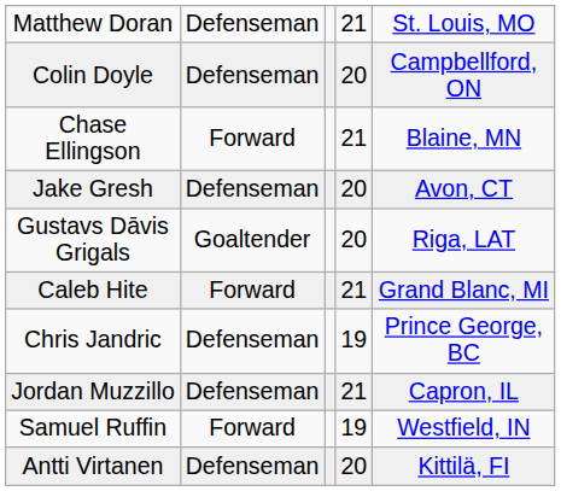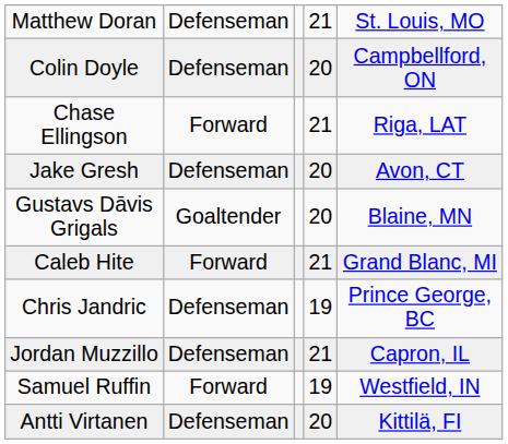Chase Ellingson | column 5: Blaine, MN -> Riga, LAT
Gustavs Dāvis Grigals | column 5: Riga, LAT -> Blaine, MN
